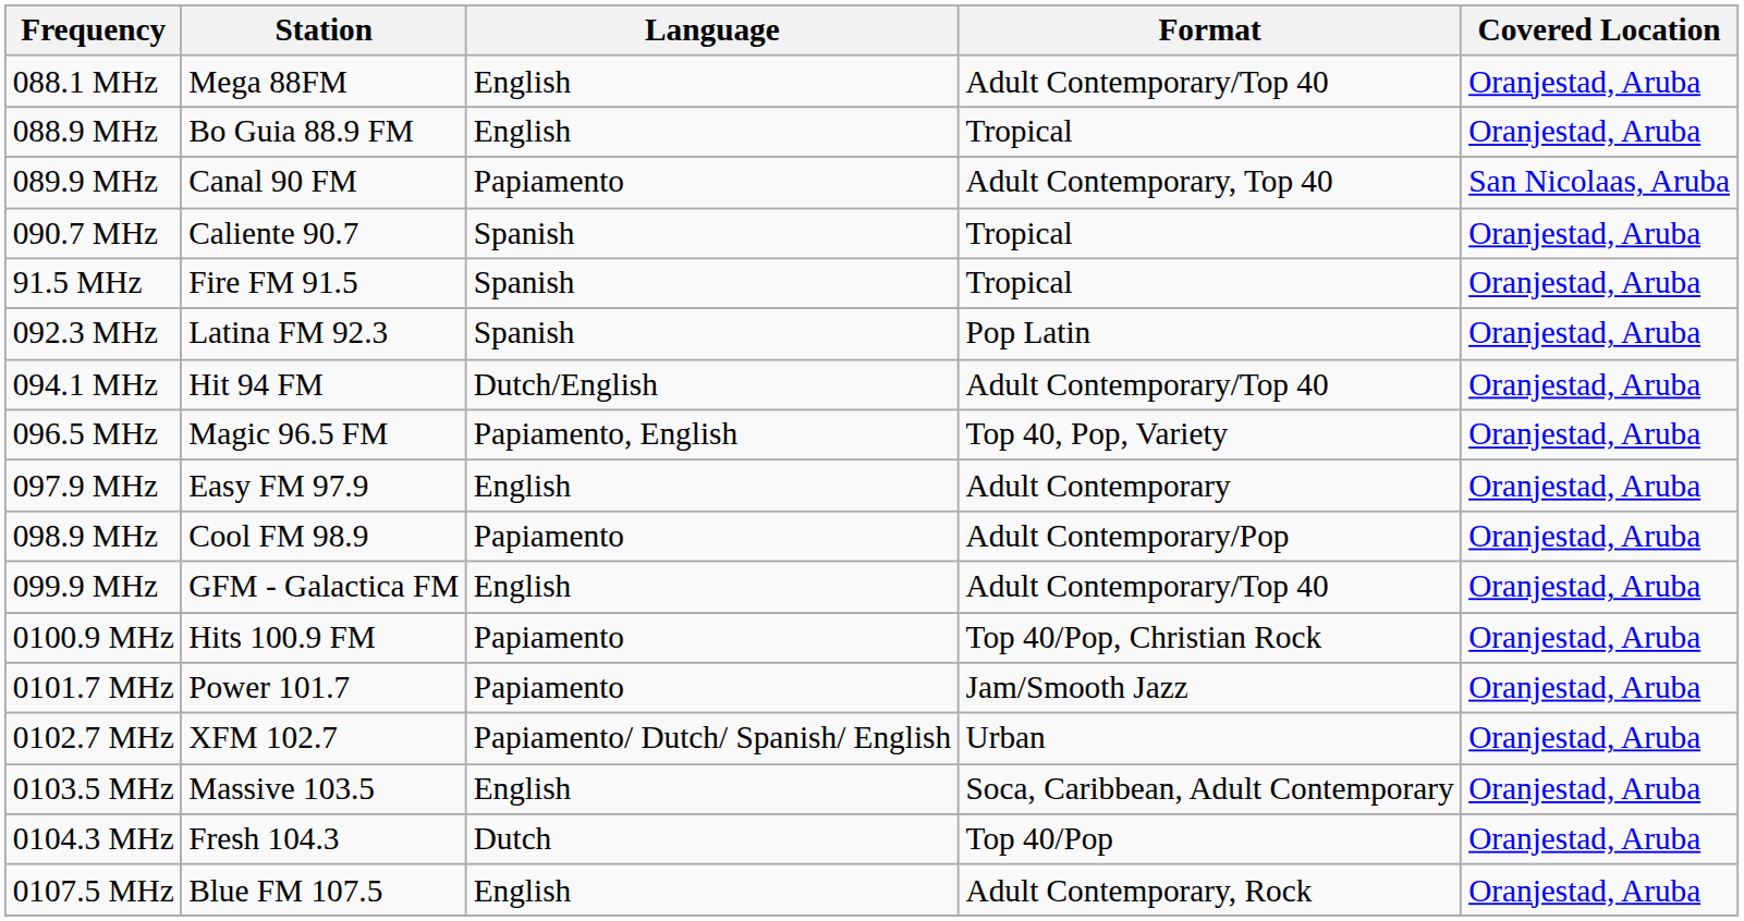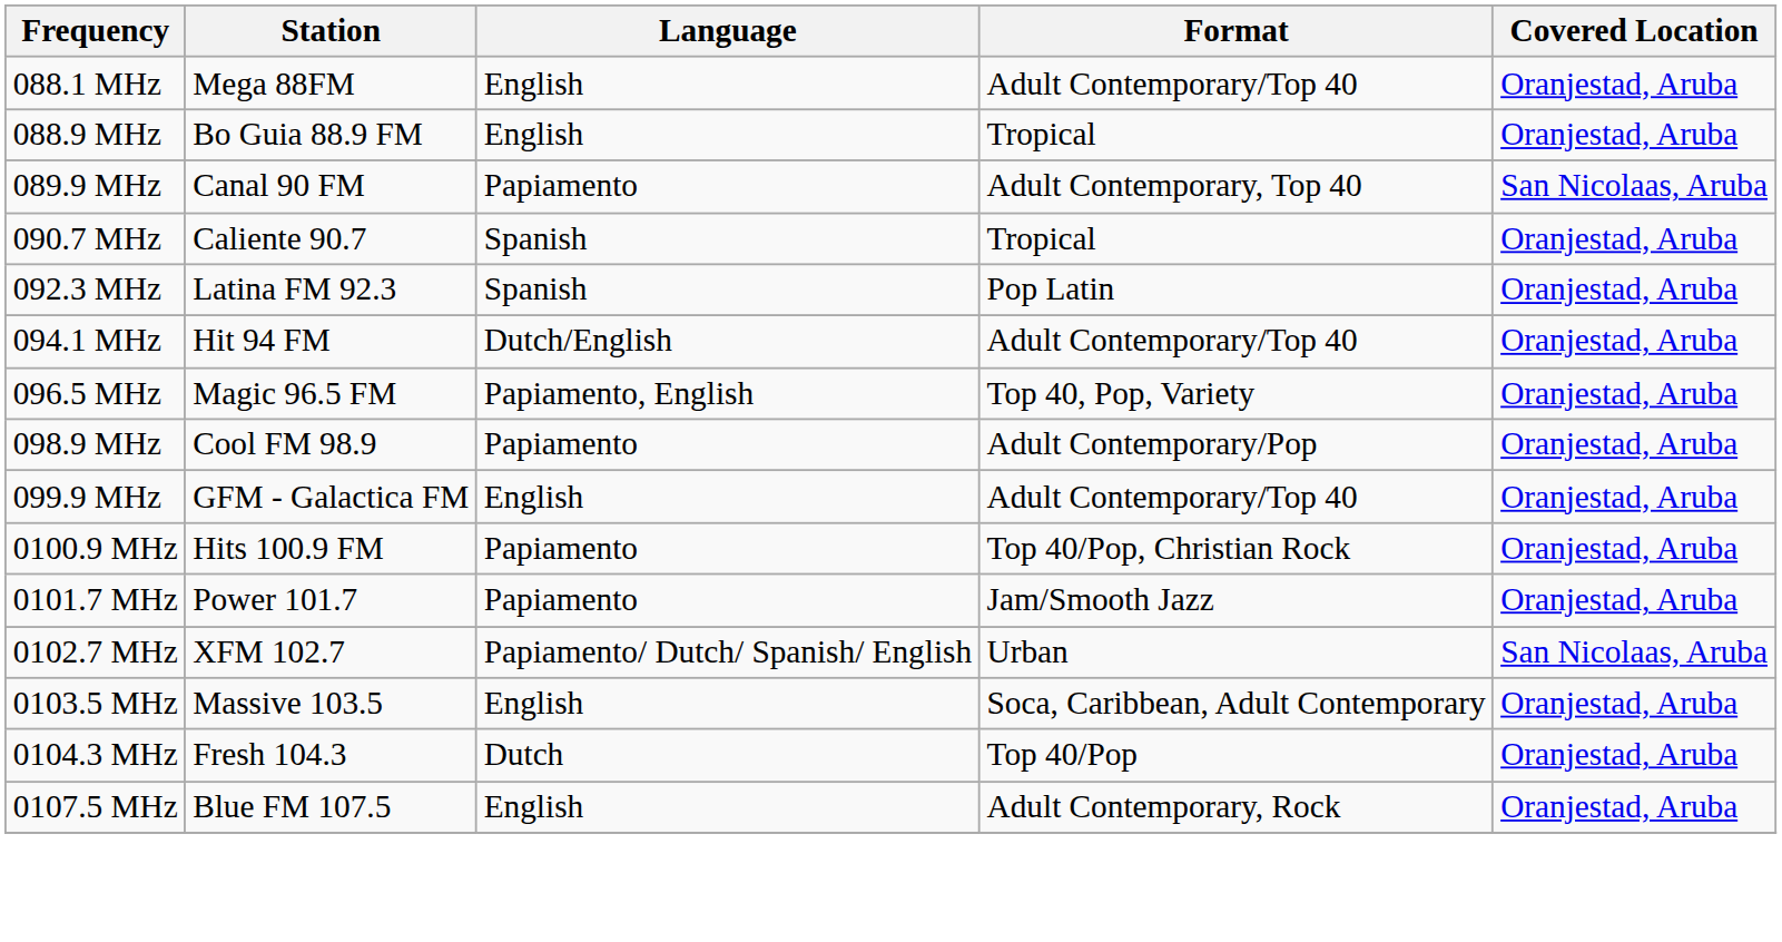- row: 91.5 MHz | Fire FM 91.5 | Spanish | Tropical | Oranjestad, Aruba
- row: 097.9 MHz | Easy FM 97.9 | English | Adult Contemporary | Oranjestad, Aruba
0102.7 MHz | Covered Location: Oranjestad, Aruba -> San Nicolaas, Aruba
